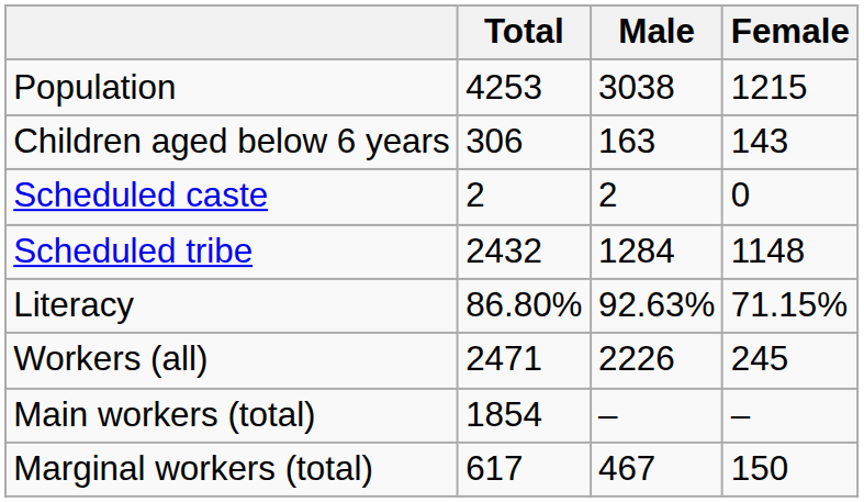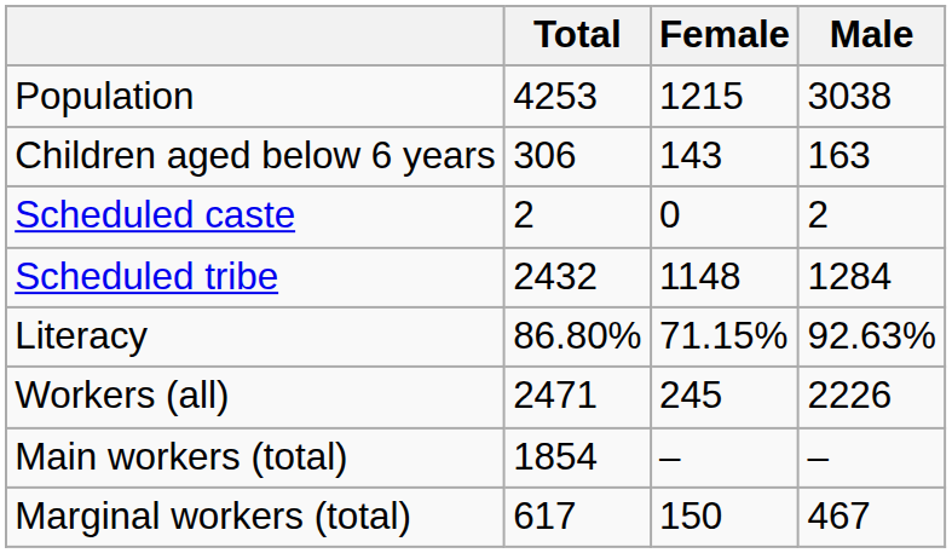columns swapped: Male <-> Female
